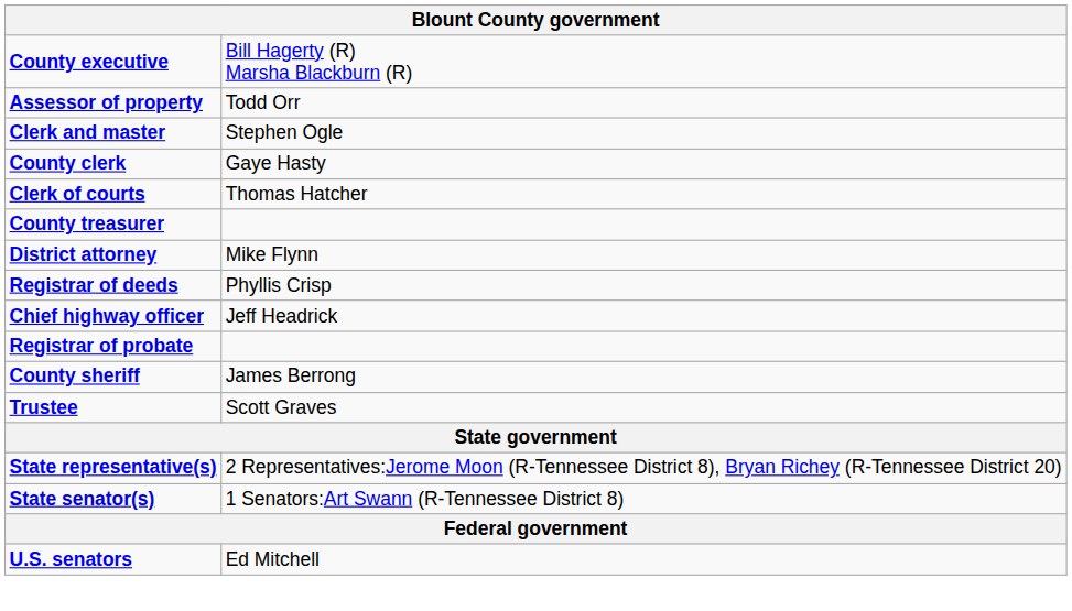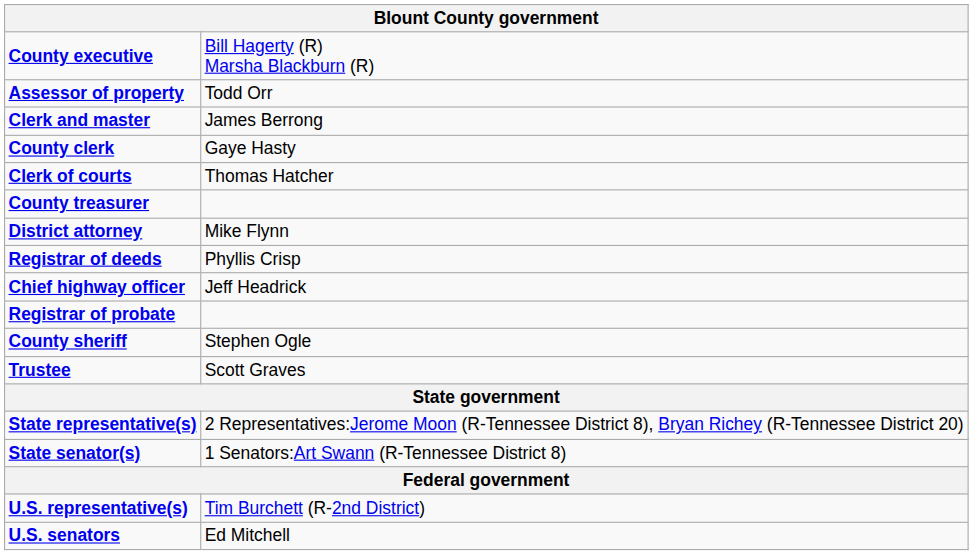Clerk and master | column 2: Stephen Ogle -> James Berrong
County sheriff | column 2: James Berrong -> Stephen Ogle
+ row: U.S. representative(s) | Tim Burchett (R-2nd District)
